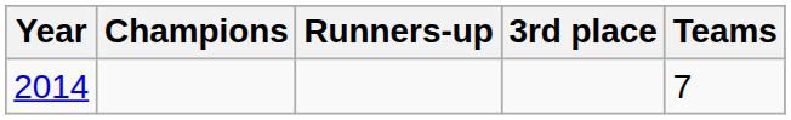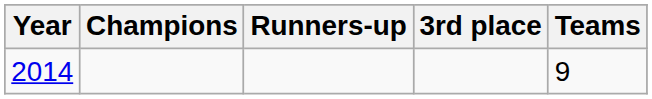2014 | Teams: 7 -> 9
